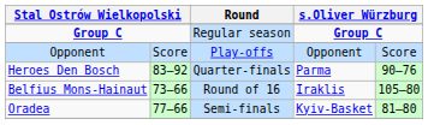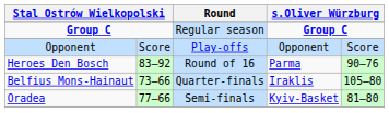Heroes Den Bosch | Round: Quarter-finals -> Round of 16
Belfius Mons-Hainaut | Round: Round of 16 -> Quarter-finals
